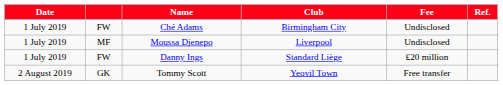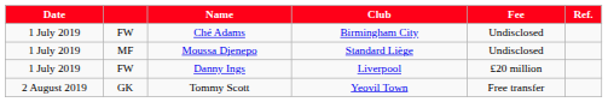Moussa Djenepo | Club: Liverpool -> Standard Liège
Danny Ings | Club: Standard Liège -> Liverpool
